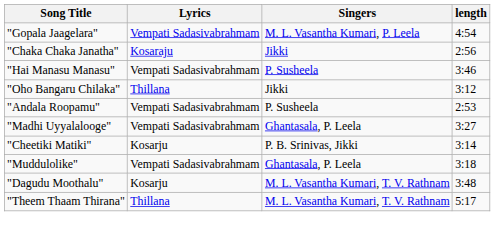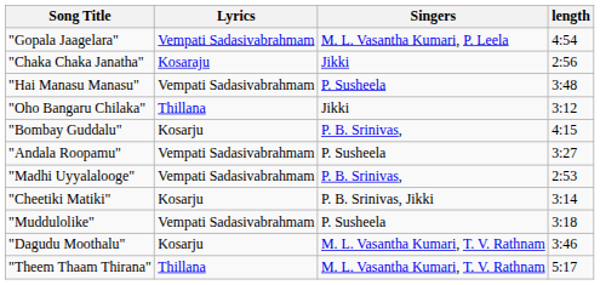"Hai Manasu Manasu" | length: 3:46 -> 3:48
+ row: "Bombay Guddalu" | Kosarju | P. B. Srinivas, | 4:15
"Andala Roopamu" | length: 2:53 -> 3:27
"Madhi Uyyalalooge" | Singers: Ghantasala, P. Leela -> P. B. Srinivas,
"Madhi Uyyalalooge" | length: 3:27 -> 2:53
"Muddulolike" | Singers: Ghantasala, P. Leela -> P. Susheela
"Dagudu Moothalu" | length: 3:48 -> 3:46
